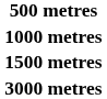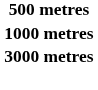- row: 1500 metres
